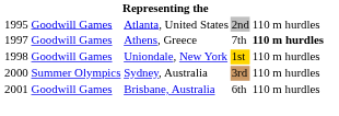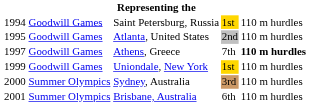+ row: 1994 | Goodwill Games | Saint Petersburg, Russia | 1st | 110 m hurdles
Uniondale, New York | column 1: 1998 -> 1999
Brisbane, Australia | column 2: Goodwill Games -> Summer Olympics
